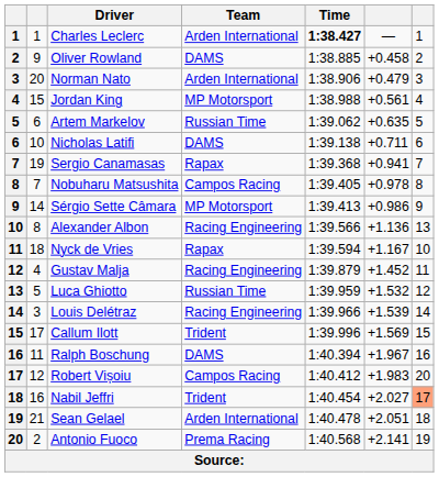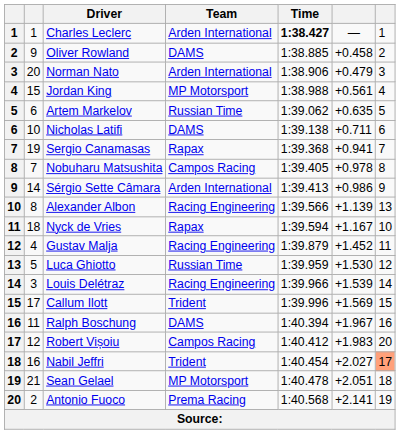Sérgio Sette Câmara | Team: MP Motorsport -> Arden International
Alexander Albon | column 6: +1.136 -> +1.139
Luca Ghiotto | column 6: +1.532 -> +1.530
Sean Gelael | Team: Arden International -> MP Motorsport
